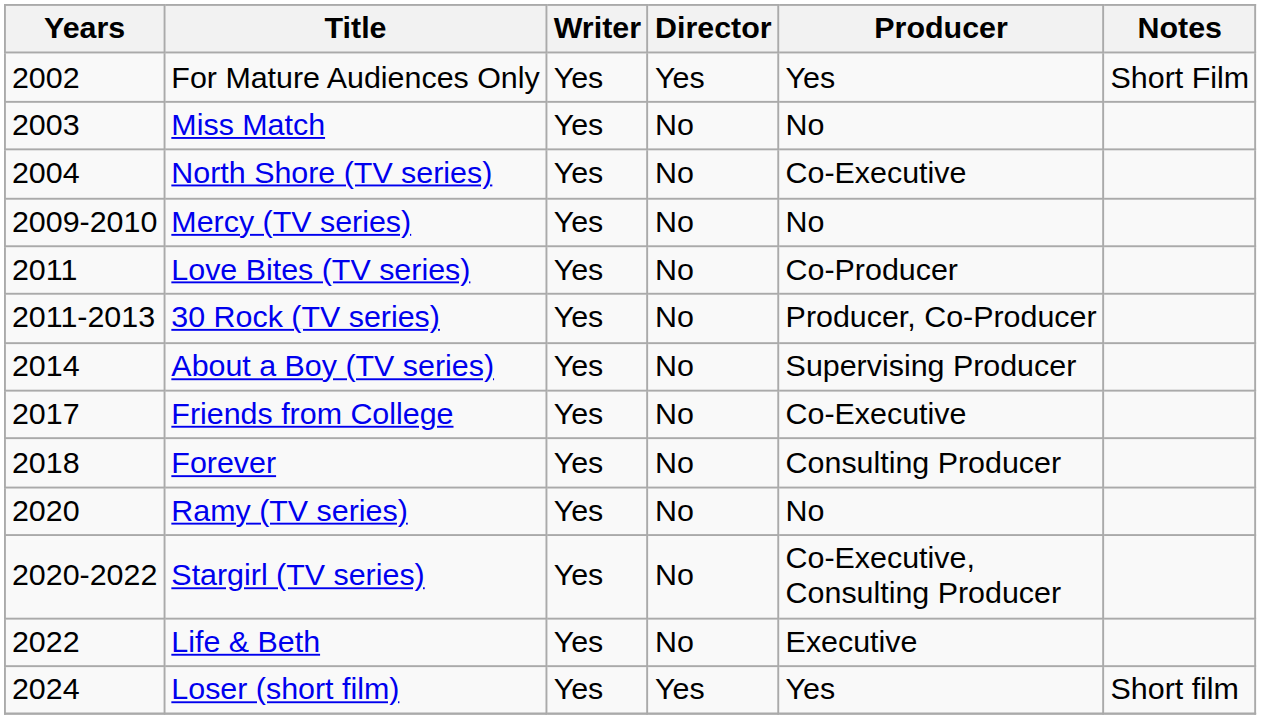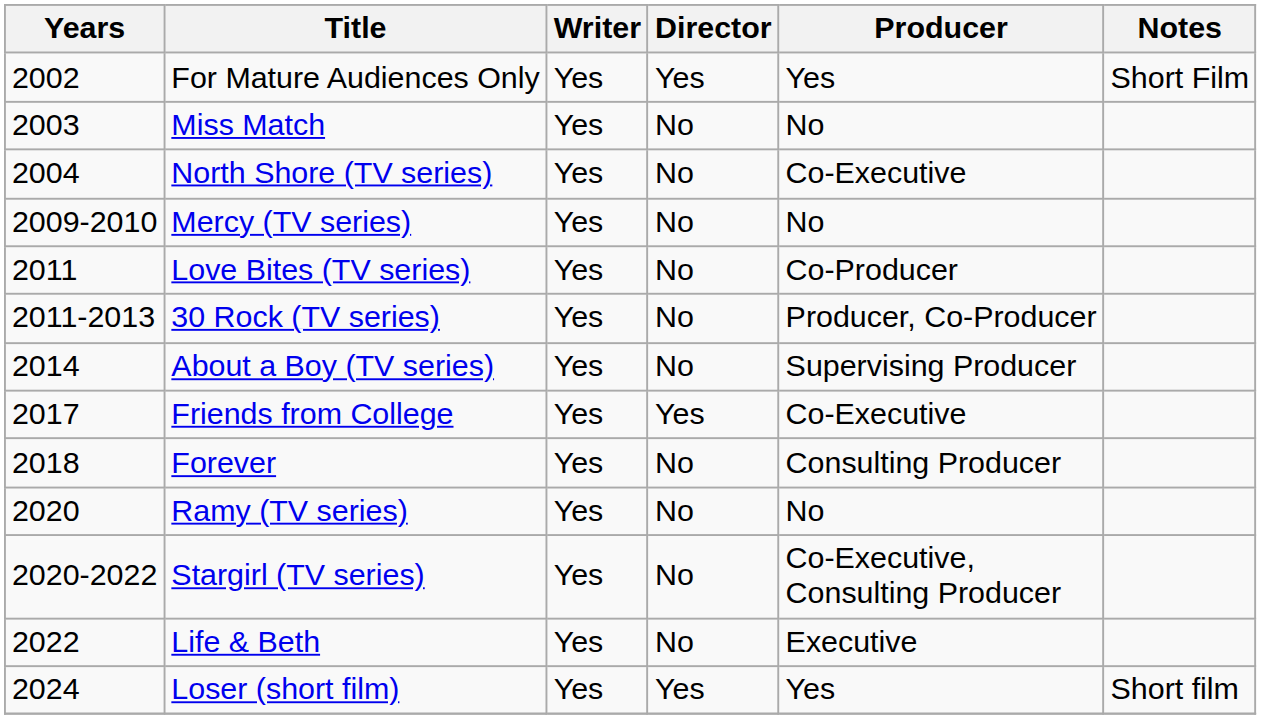Friends from College | Director: No -> Yes
